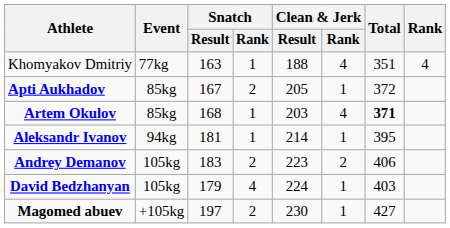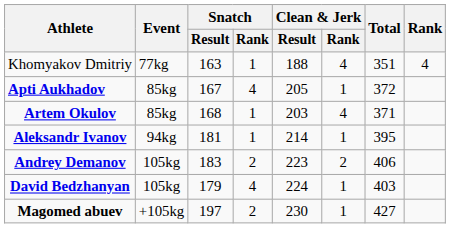Apti Aukhadov | Snatch / Rank: 2 -> 4
Artem Okulov | Total: bold -> normal
